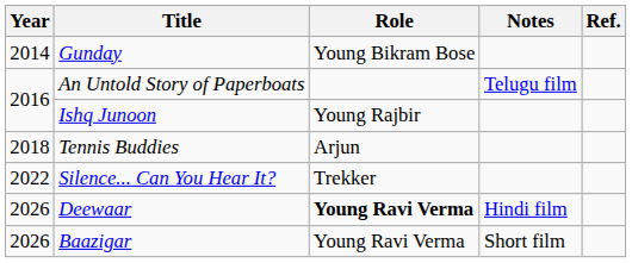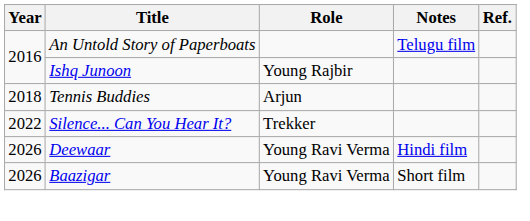- row: 2014 | Gunday | Young Bikram Bose
Deewaar | Role: bold -> normal
